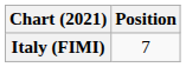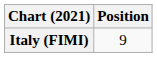Italy (FIMI) | Position: 7 -> 9
